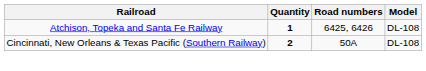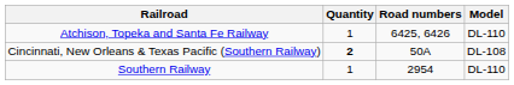Atchison, Topeka and Santa Fe Railway | Quantity: bold -> normal
Atchison, Topeka and Santa Fe Railway | Model: DL-108 -> DL-110
+ row: Southern Railway | 1 | 2954 | DL-110
